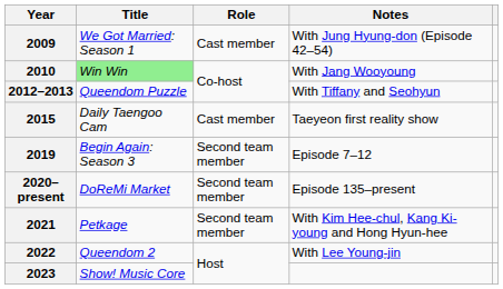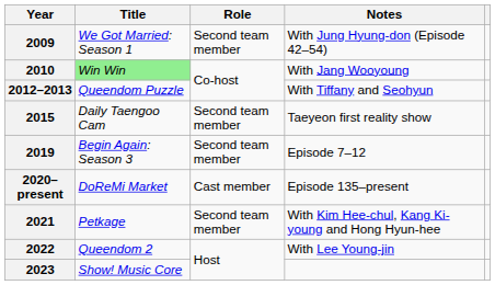2009 | Role: Cast member -> Second team member
2015 | Role: Cast member -> Second team member
2020–present | Role: Second team member -> Cast member
